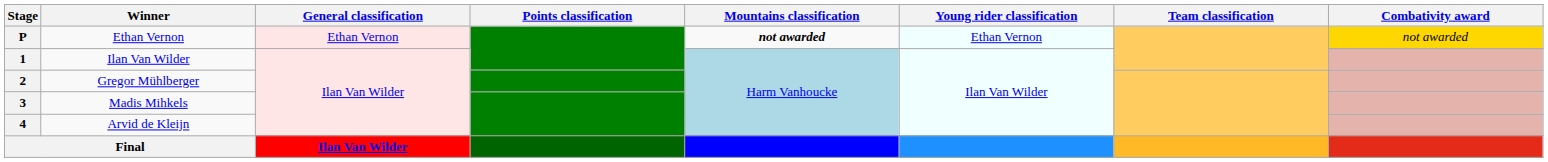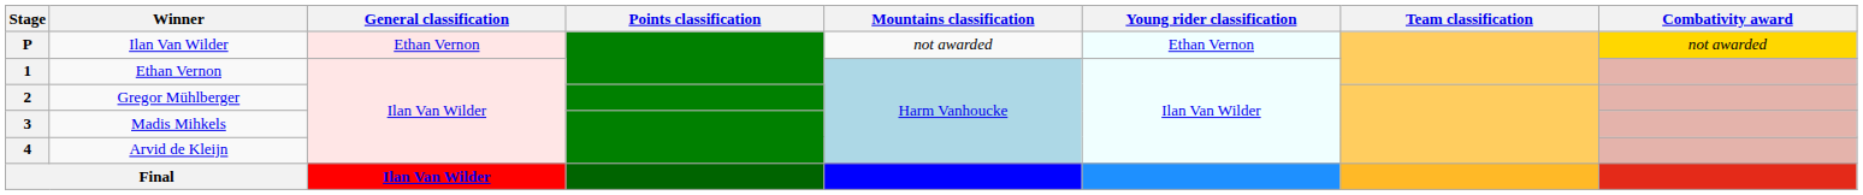P | Winner: Ethan Vernon -> Ilan Van Wilder
P | Mountains classification: bold -> normal
1 | Winner: Ilan Van Wilder -> Ethan Vernon
